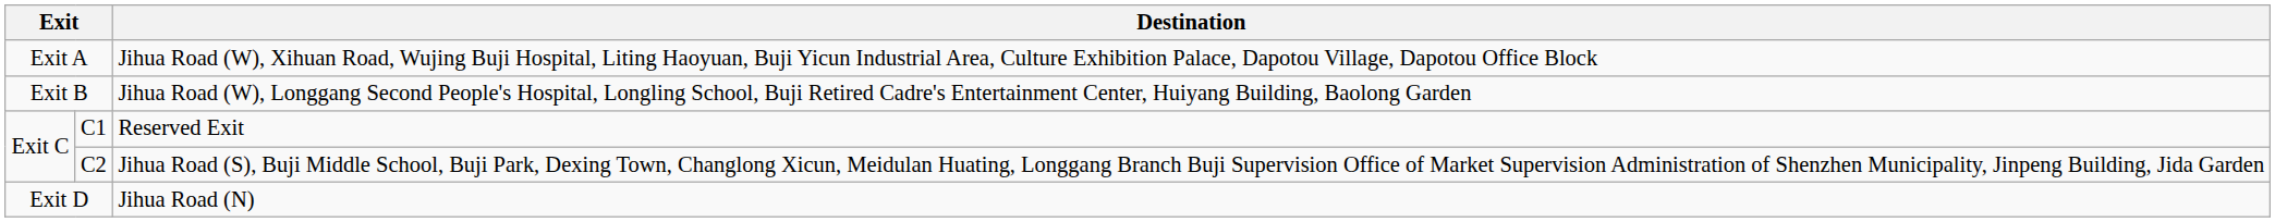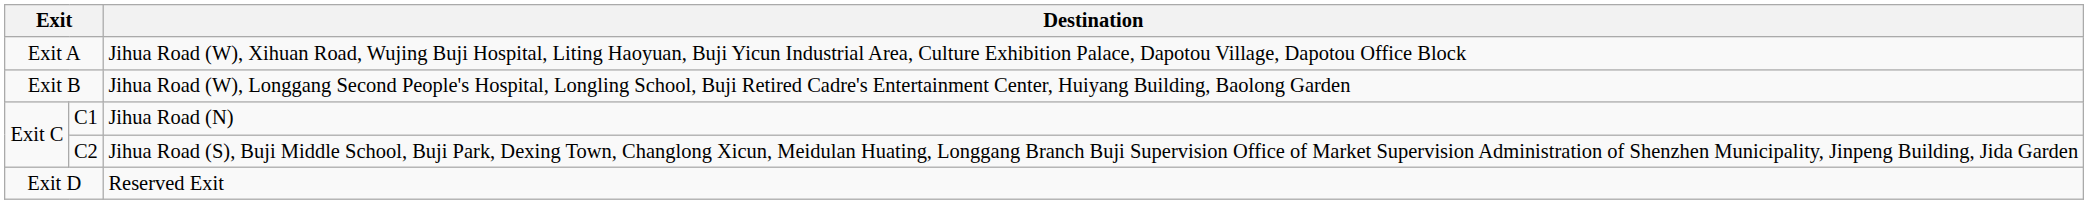C1 | Destination: Reserved Exit -> Jihua Road (N)
Exit D | Destination: Jihua Road (N) -> Reserved Exit
